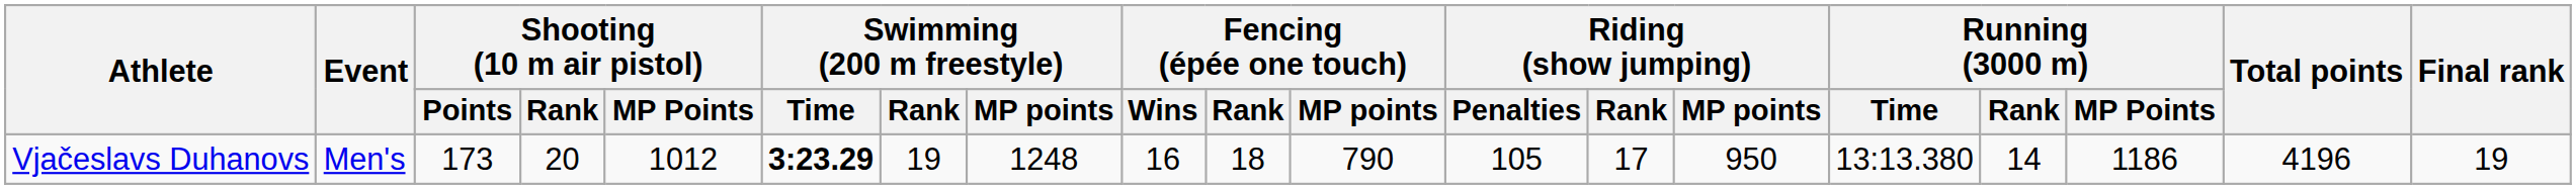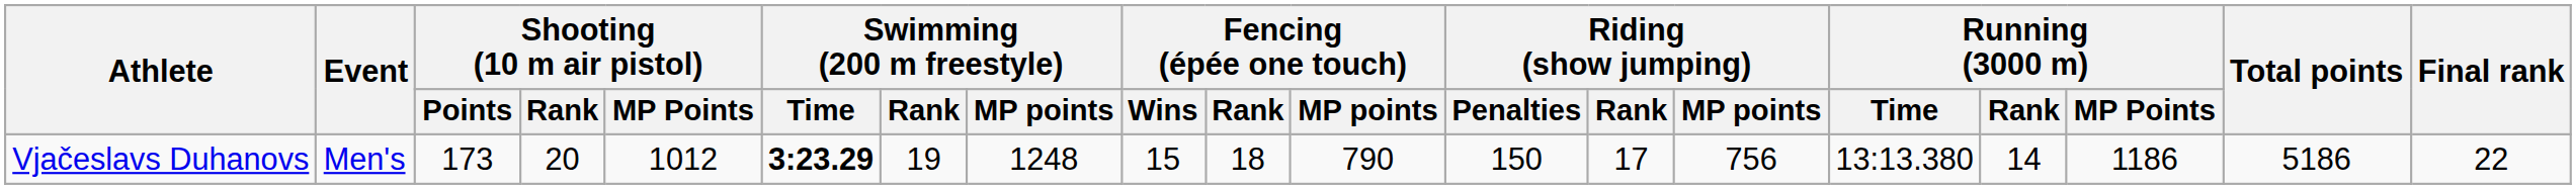Vjačeslavs Duhanovs | Fencing (épée one touch) / Wins: 16 -> 15
Vjačeslavs Duhanovs | Riding (show jumping) / Penalties: 105 -> 150
Vjačeslavs Duhanovs | Riding (show jumping) / MP points: 950 -> 756
Vjačeslavs Duhanovs | Total points: 4196 -> 5186
Vjačeslavs Duhanovs | Final rank: 19 -> 22
